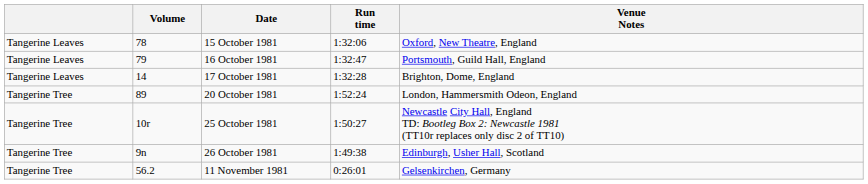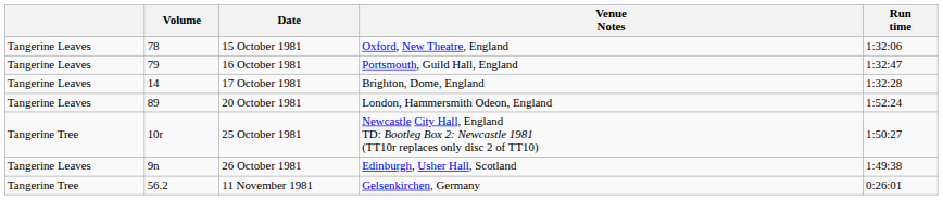columns swapped: Venue Notes <-> Run time
20 October 1981 | column 1: Tangerine Tree -> Tangerine Leaves
26 October 1981 | column 1: Tangerine Tree -> Tangerine Leaves
